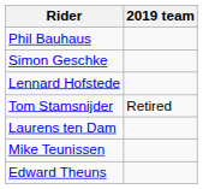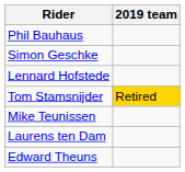Tom Stamsnijder | 2019 team: no background -> gold background
rows swapped: Laurens ten Dam <-> Mike Teunissen
